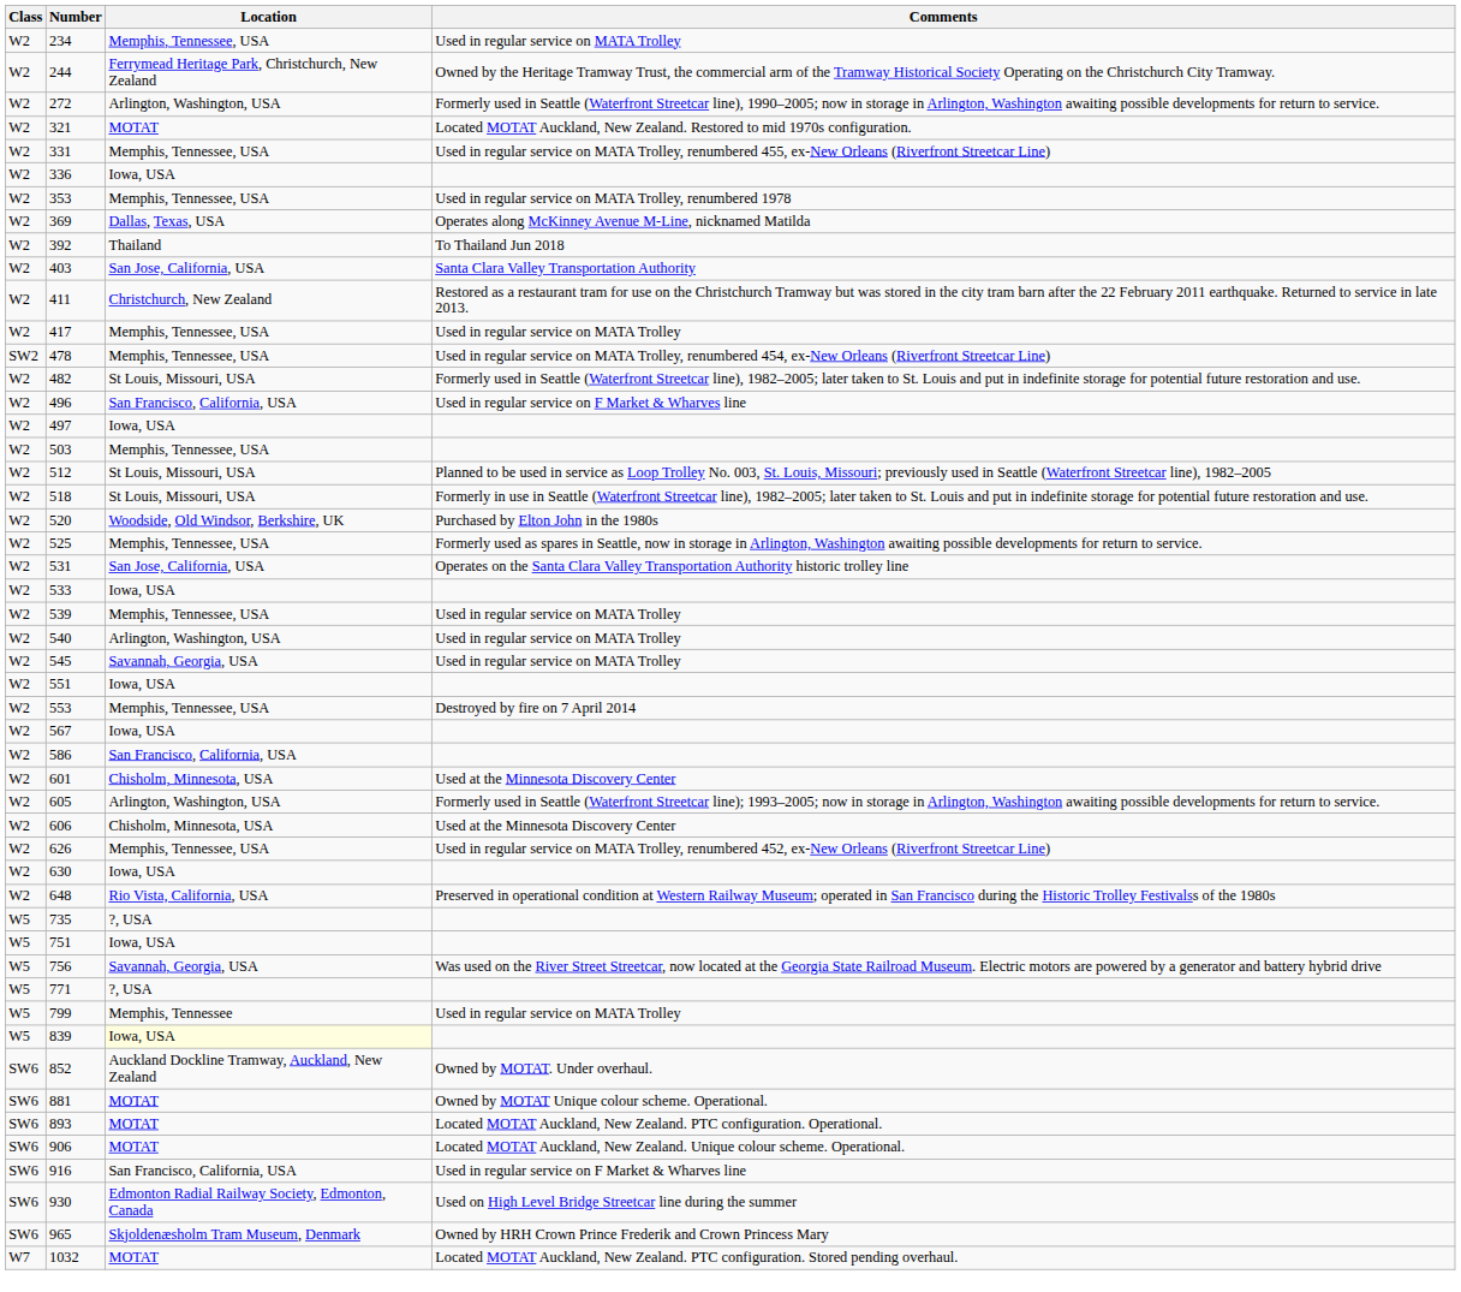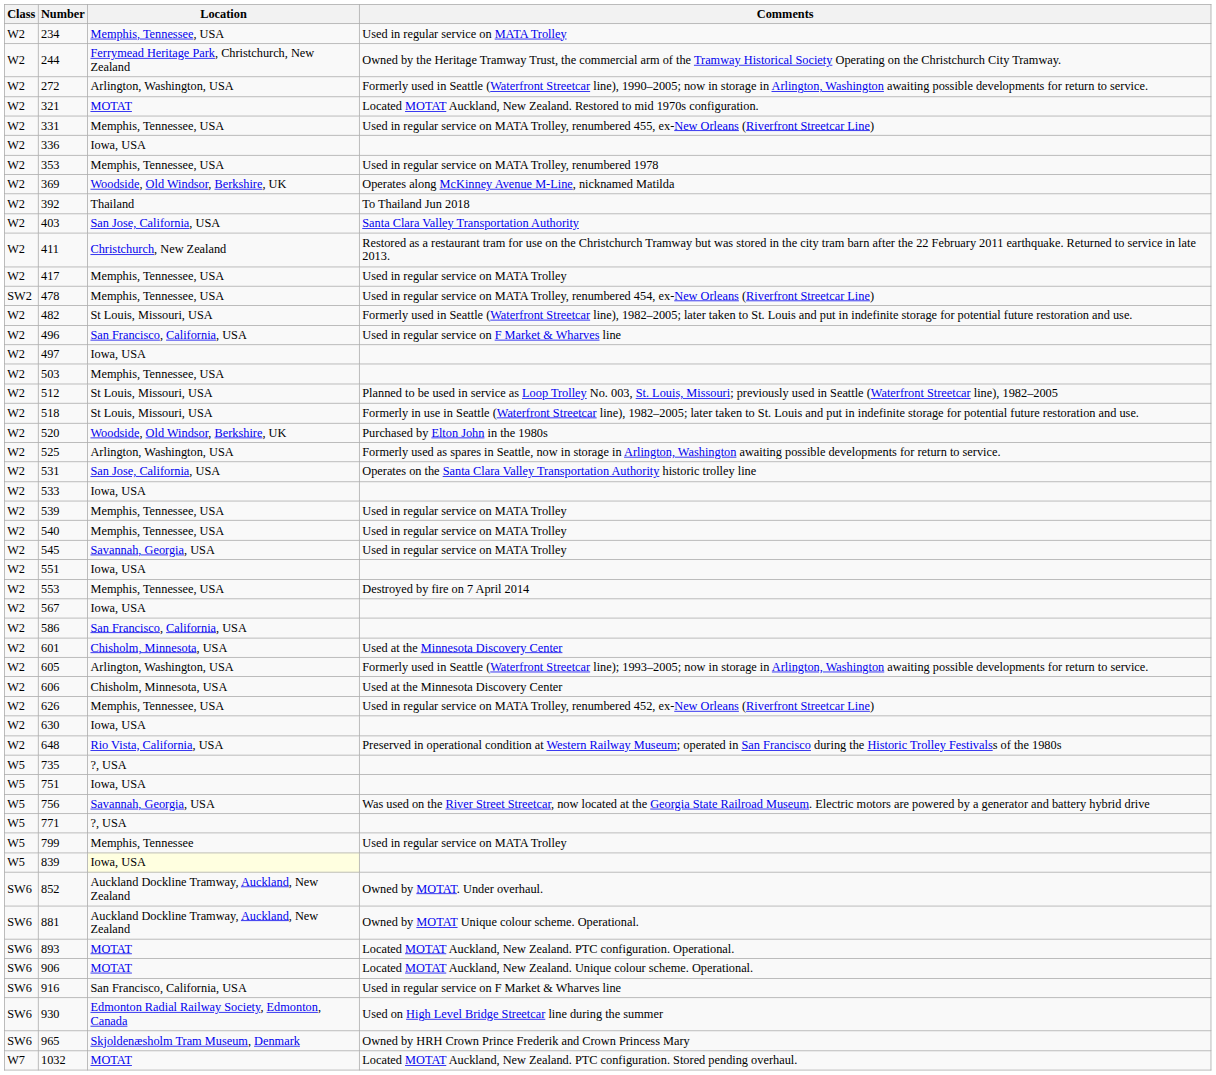369 | Location: Dallas, Texas, USA -> Woodside, Old Windsor, Berkshire, UK
525 | Location: Memphis, Tennessee, USA -> Arlington, Washington, USA
540 | Location: Arlington, Washington, USA -> Memphis, Tennessee, USA
881 | Location: MOTAT -> Auckland Dockline Tramway, Auckland, New Zealand
